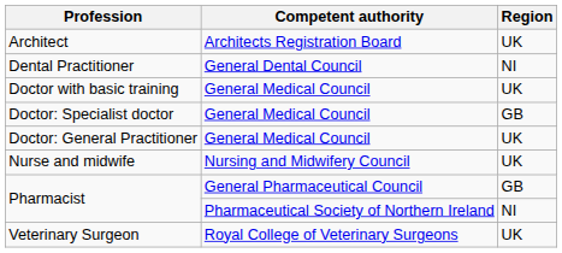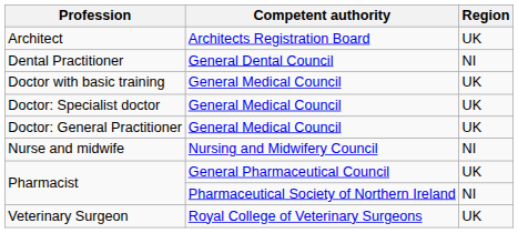Doctor: Specialist doctor | Region: GB -> UK
Nurse and midwife | Region: UK -> NI
Pharmacist / General Pharmaceutical Council | Region: GB -> UK
